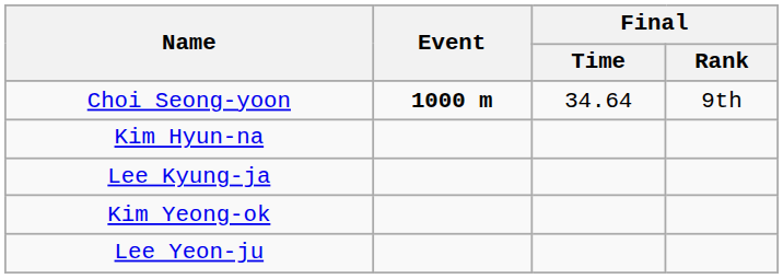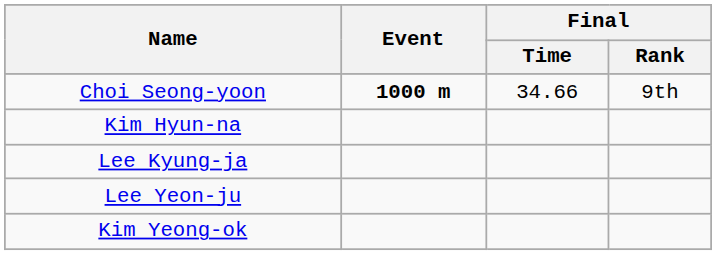Choi Seong-yoon | Final / Time: 34.64 -> 34.66
rows swapped: Kim Yeong-ok <-> Lee Yeon-ju
